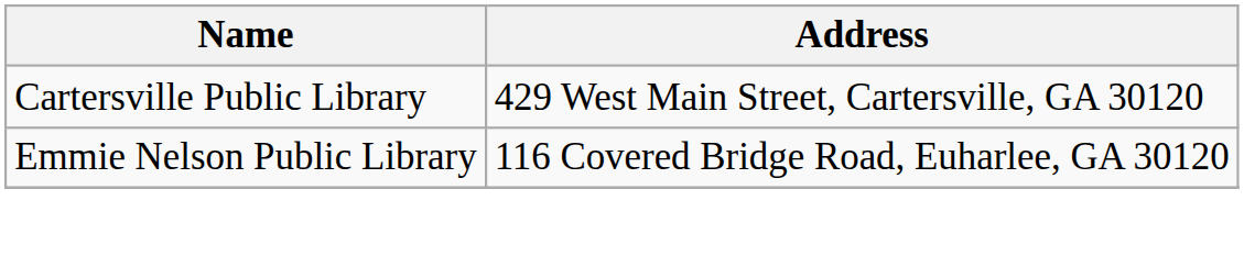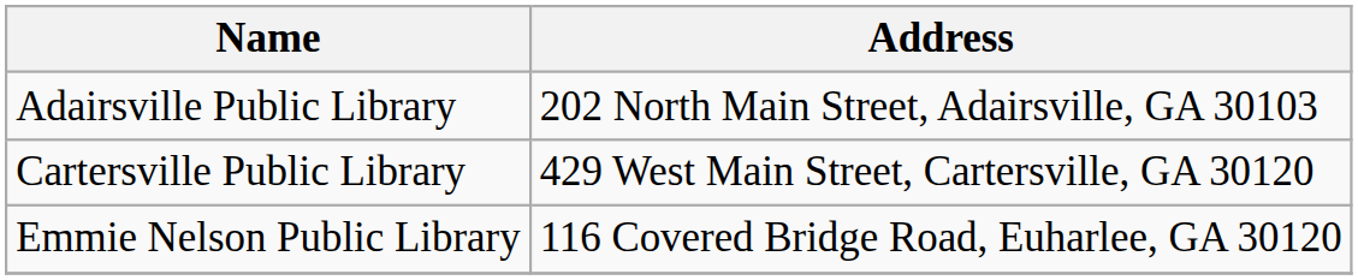+ row: Adairsville Public Library | 202 North Main Street, Adairsville, GA 30103
